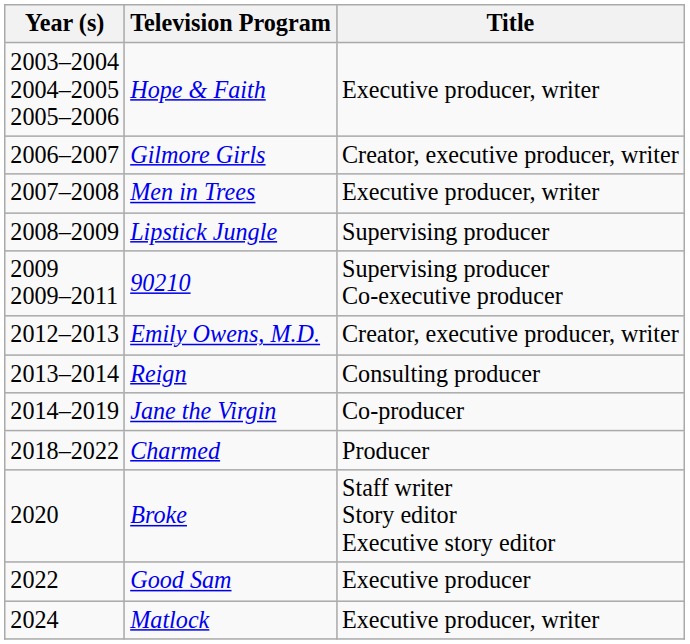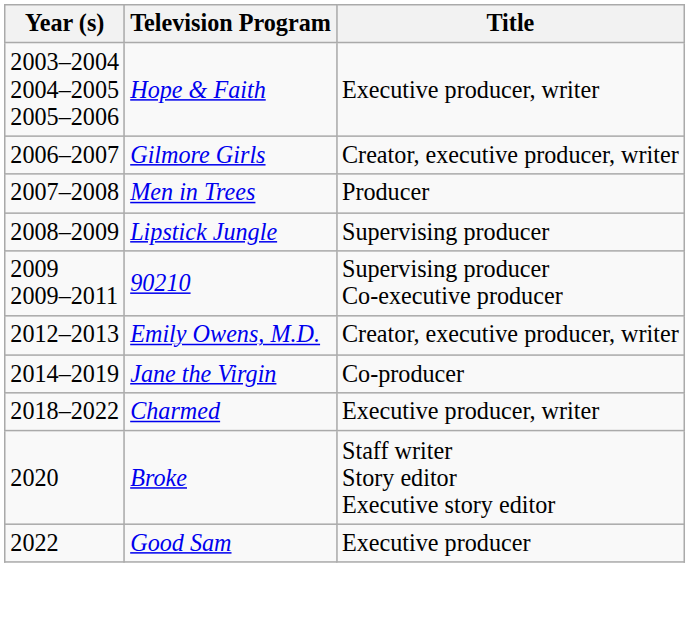Men in Trees | Title: Executive producer, writer -> Producer
- row: 2013–2014 | Reign | Consulting producer
Charmed | Title: Producer -> Executive producer, writer
- row: 2024 | Matlock | Executive producer, writer
